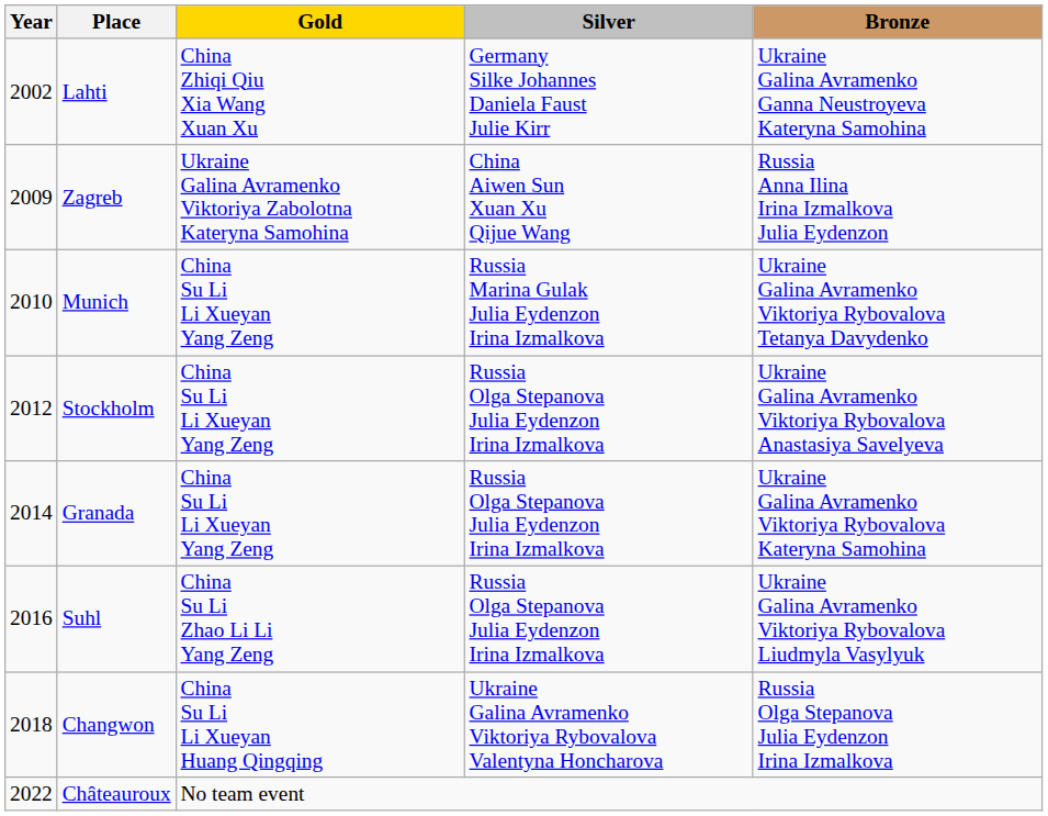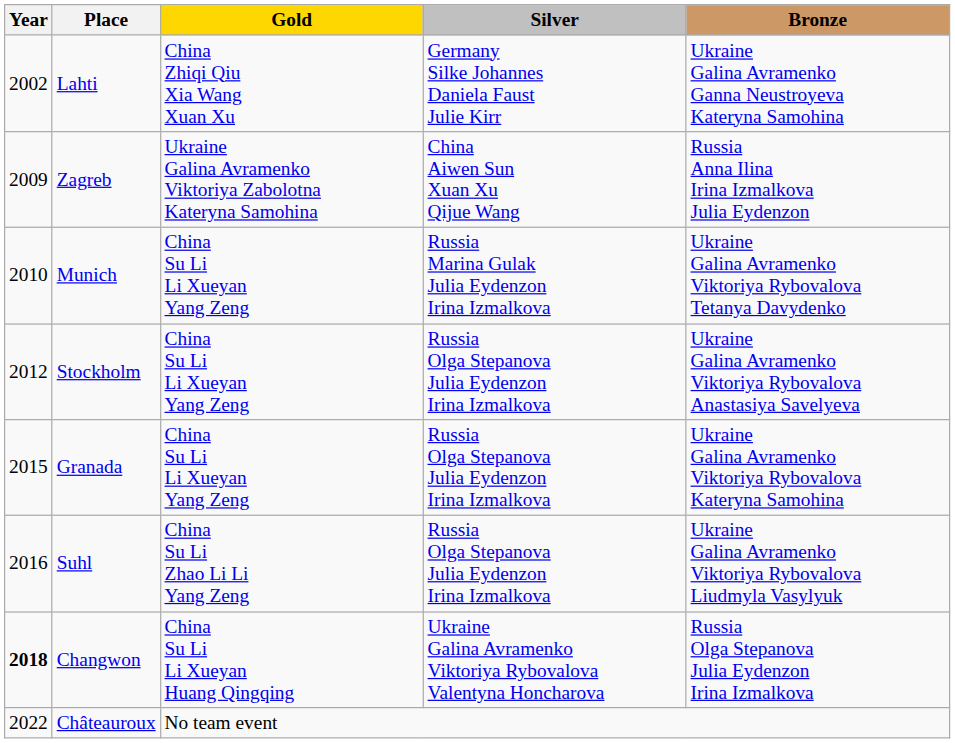Granada | Year: 2014 -> 2015
Changwon | Year: normal -> bold
